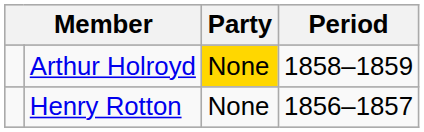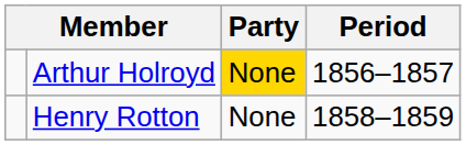Arthur Holroyd | Period: 1858–1859 -> 1856–1857
Henry Rotton | Period: 1856–1857 -> 1858–1859
